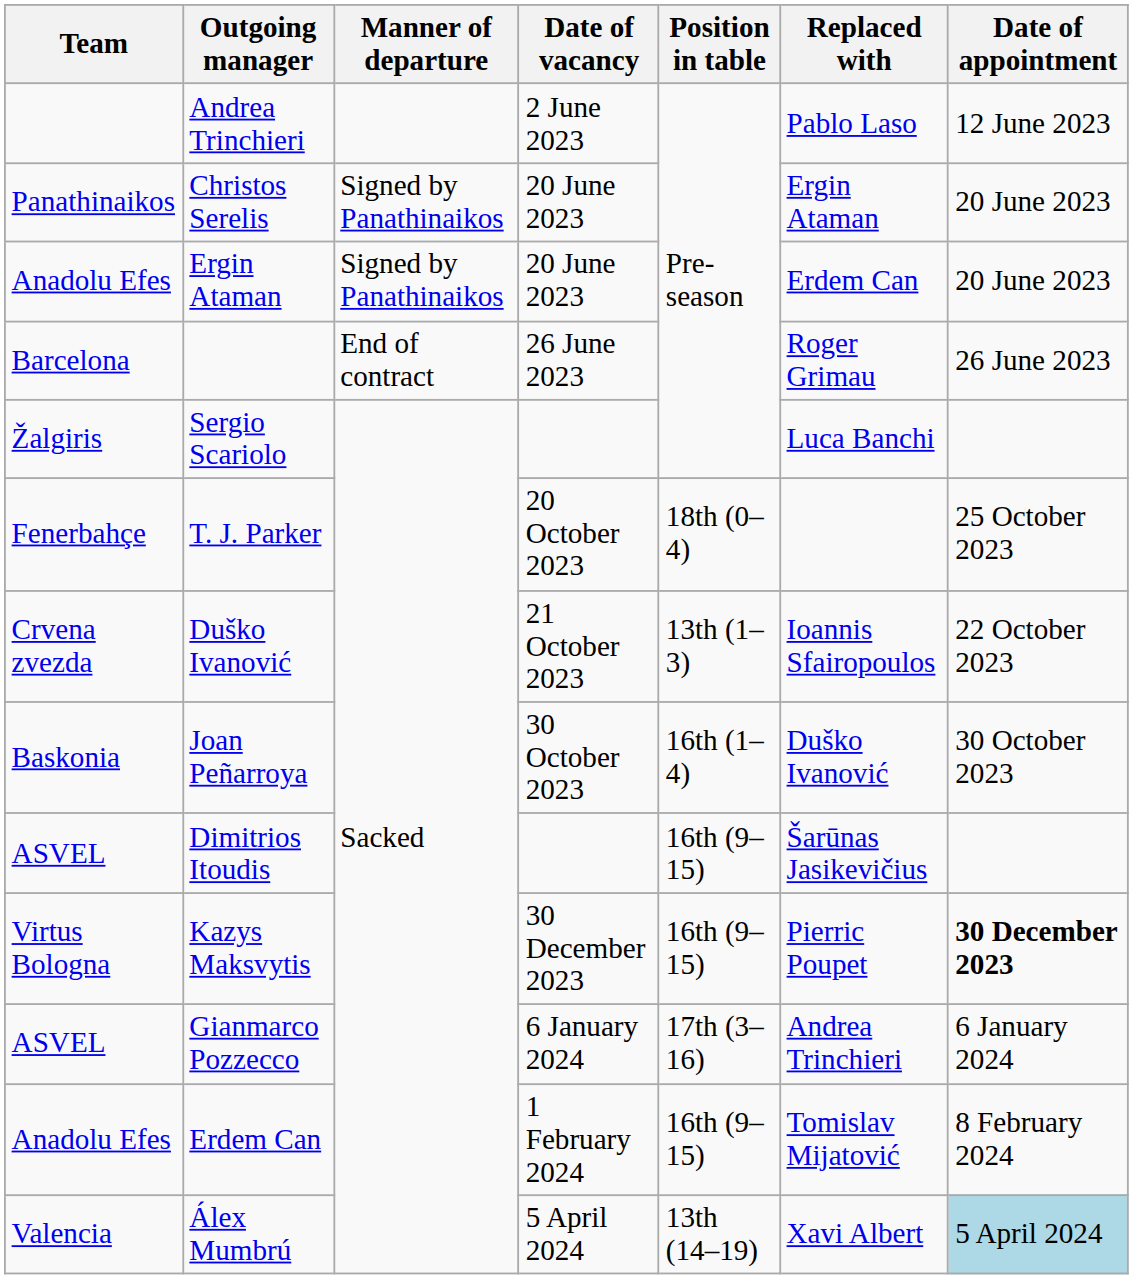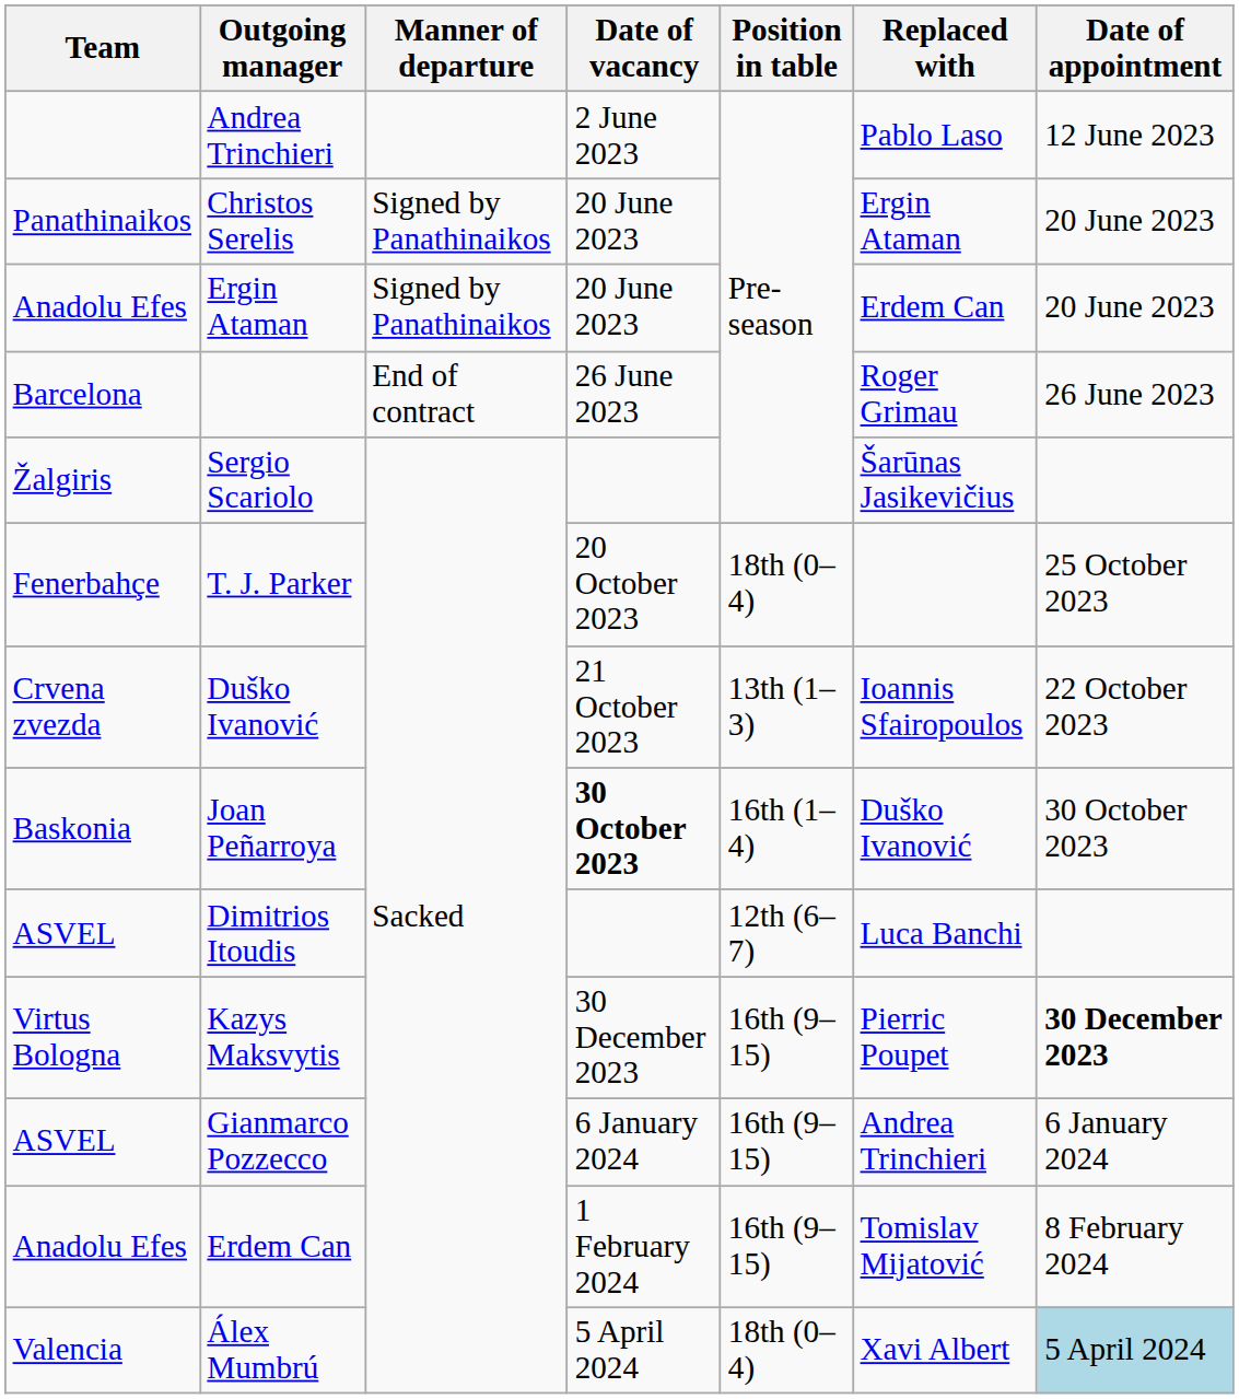Sergio Scariolo | Replaced with: Luca Banchi -> Šarūnas Jasikevičius
Joan Peñarroya | Date of vacancy: normal -> bold
Dimitrios Itoudis | Position in table: 16th (9–15) -> 12th (6–7)
Dimitrios Itoudis | Replaced with: Šarūnas Jasikevičius -> Luca Banchi
Gianmarco Pozzecco | Position in table: 17th (3–16) -> 16th (9–15)
Álex Mumbrú | Position in table: 13th (14–19) -> 18th (0–4)
